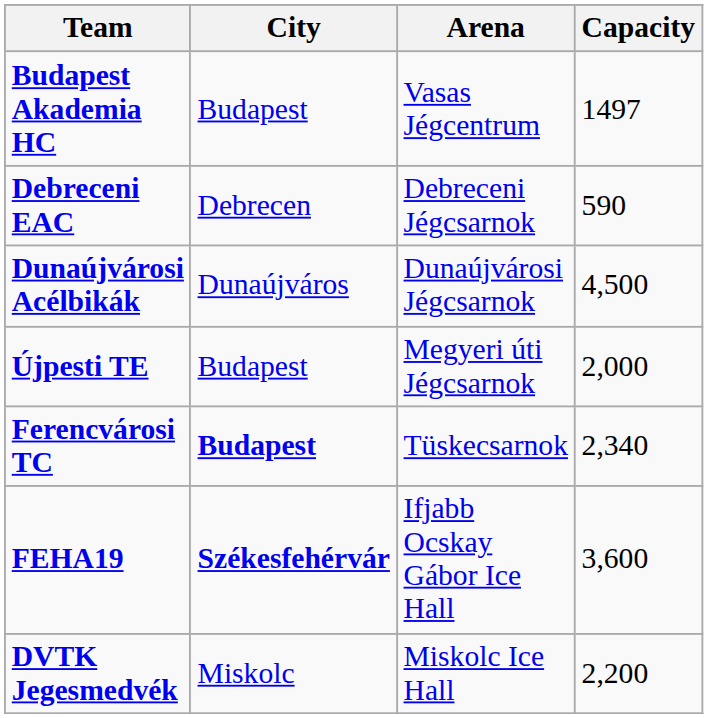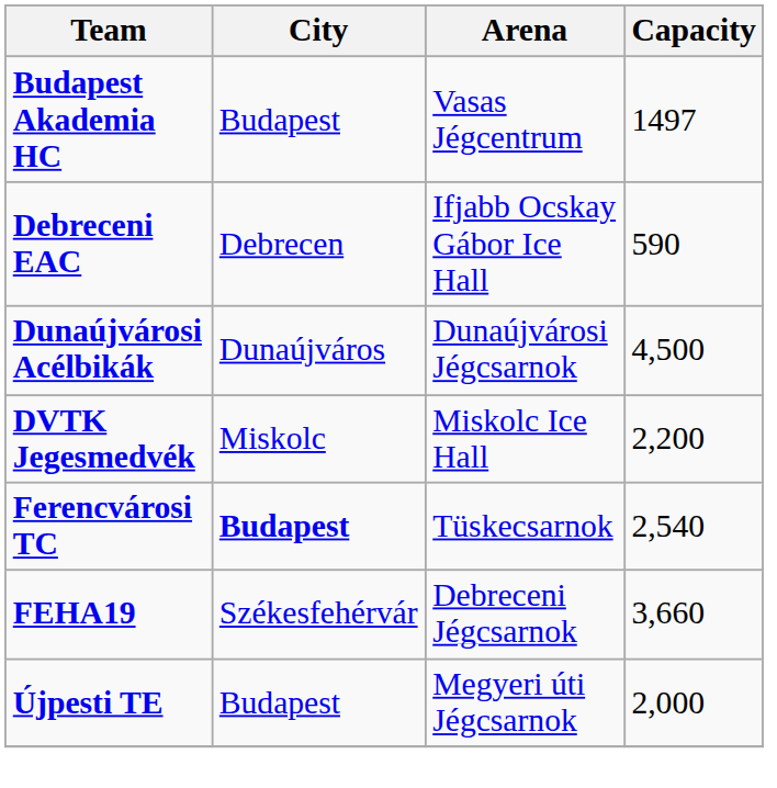Debreceni EAC | Arena: Debreceni Jégcsarnok -> Ifjabb Ocskay Gábor Ice Hall
rows swapped: DVTK Jegesmedvék <-> Újpesti TE
Ferencvárosi TC | Capacity: 2,340 -> 2,540
FEHA19 | City: bold -> normal
FEHA19 | Arena: Ifjabb Ocskay Gábor Ice Hall -> Debreceni Jégcsarnok
FEHA19 | Capacity: 3,600 -> 3,660
